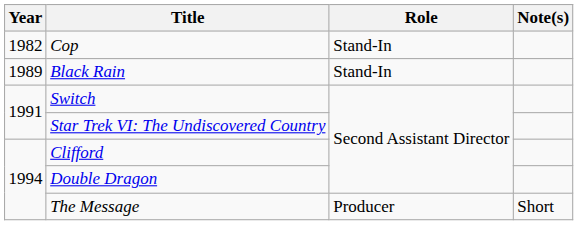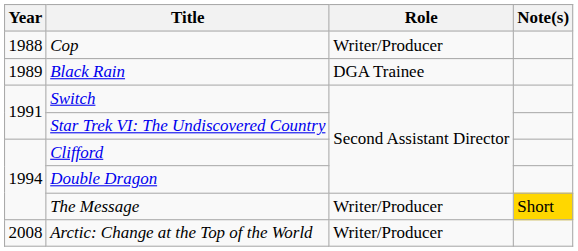Cop | Year: 1982 -> 1988
Cop | Role: Stand-In -> Writer/Producer
Black Rain | Role: Stand-In -> DGA Trainee
The Message | Role: Producer -> Writer/Producer
The Message | Note(s): no background -> gold background
+ row: 2008 | Arctic: Change at the Top of the World | Writer/Producer
